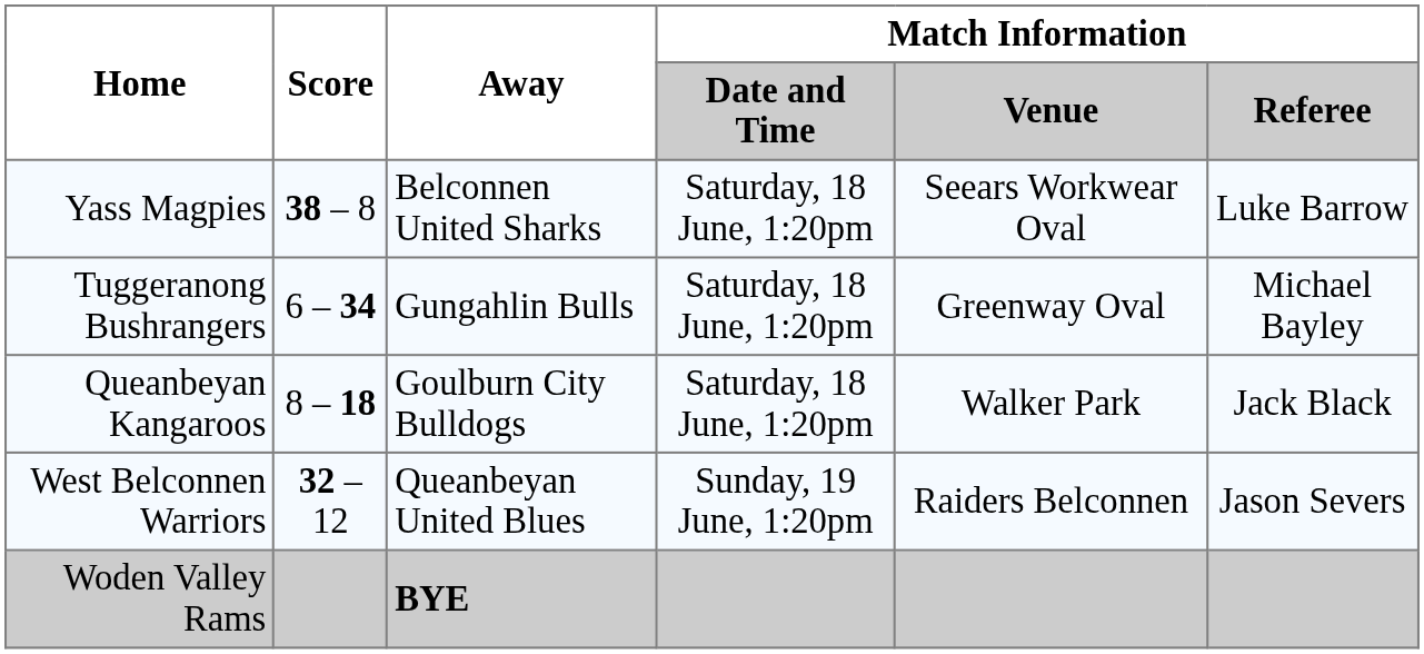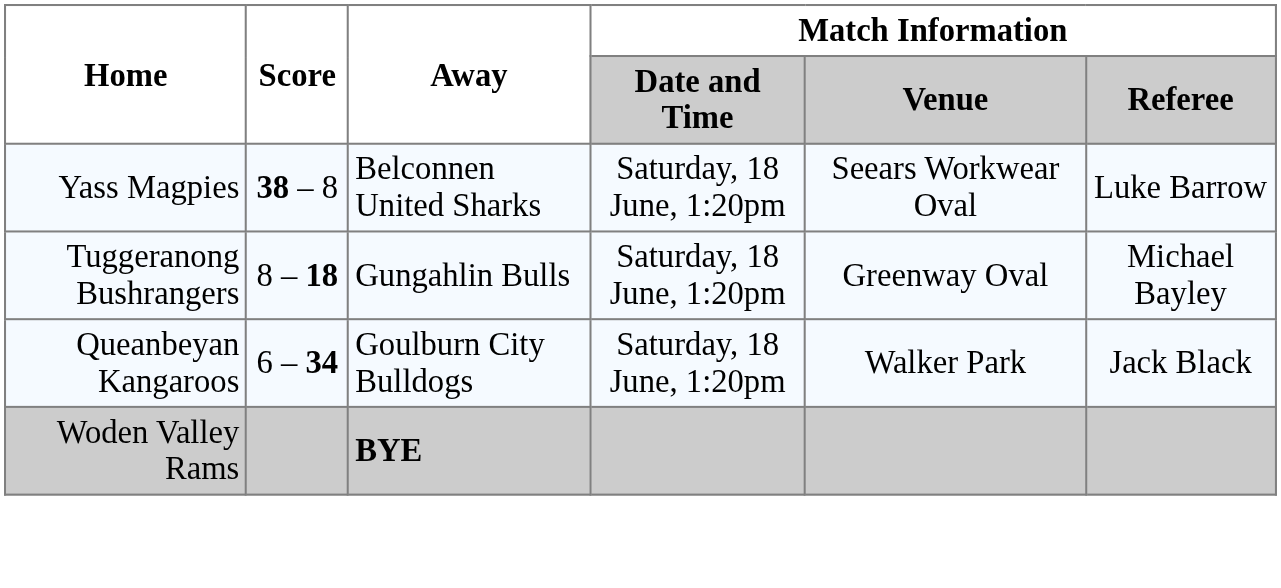Tuggeranong Bushrangers | Score: 6 – 34 -> 8 – 18
Queanbeyan Kangaroos | Score: 8 – 18 -> 6 – 34
- row: West Belconnen Warriors | 32 – 12 | Queanbeyan United Blues | Sunday, 19 June, 1:20pm | Raiders Belconnen | Jason Severs
